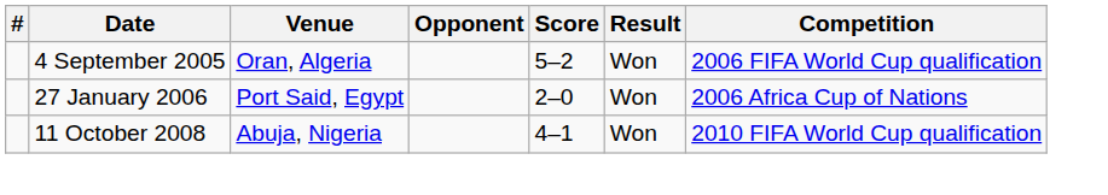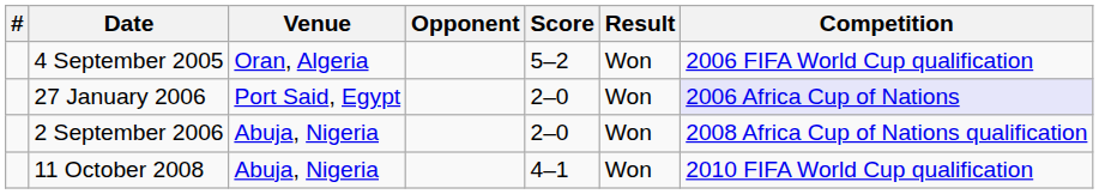27 January 2006 | Competition: no background -> lavender background
+ row: 2 September 2006 | Abuja, Nigeria | 2–0 | Won | 2008 Africa Cup of Nations qualification
